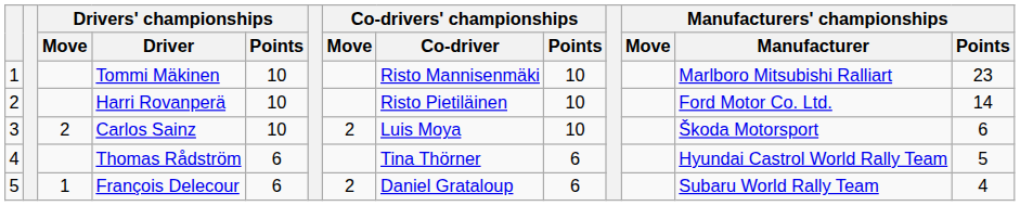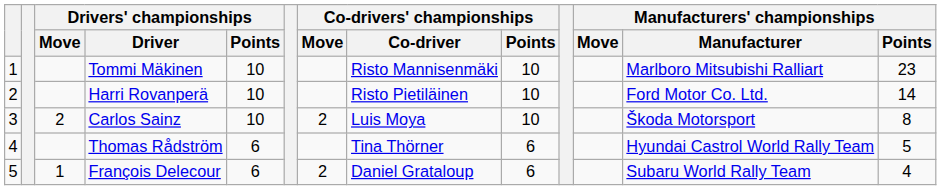Carlos Sainz | Manufacturers' championships / Points: 6 -> 8
